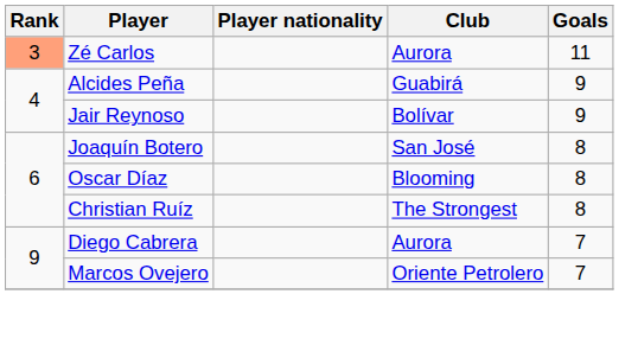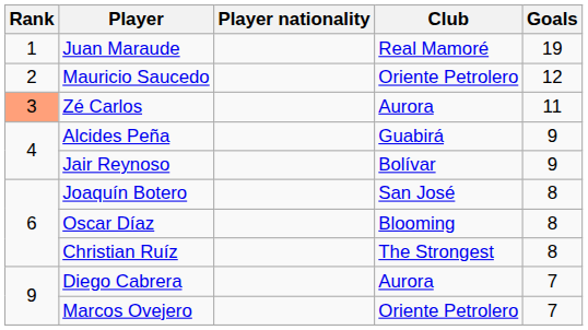+ row: 1 | Juan Maraude | Real Mamoré | 19
+ row: 2 | Mauricio Saucedo | Oriente Petrolero | 12
